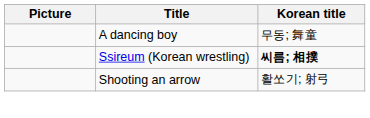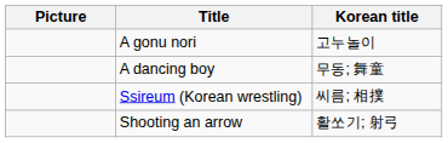+ row: A gonu nori | 고누놀이
Ssireum (Korean wrestling) | Korean title: bold -> normal
